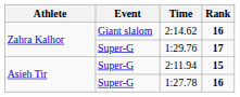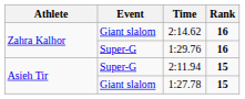1:29.76 | Rank: 17 -> 16
1:27.78 | Event: Super-G -> Giant slalom
1:27.78 | Rank: 16 -> 15
